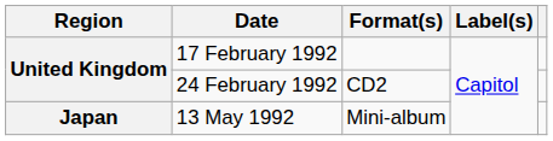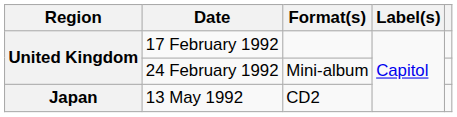24 February 1992 | Format(s): CD2 -> Mini-album
13 May 1992 | Format(s): Mini-album -> CD2
